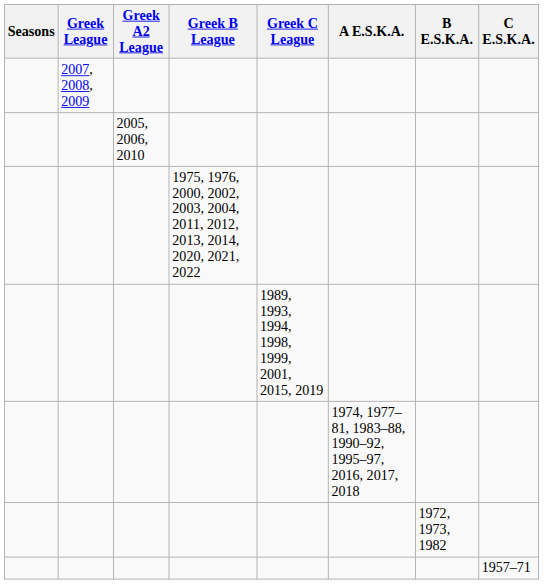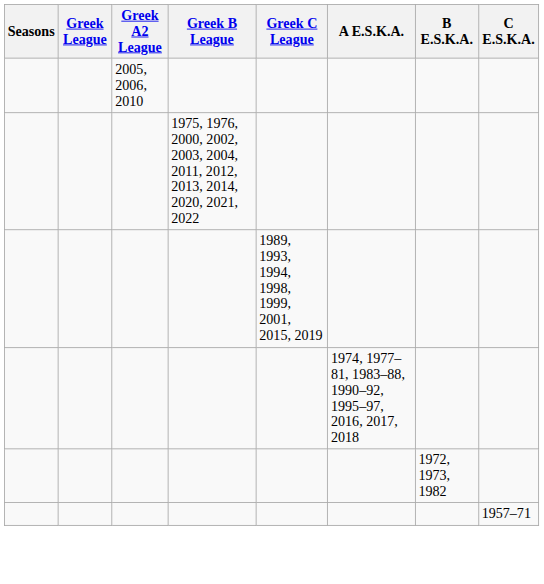- row: 2007, 2008, 2009
